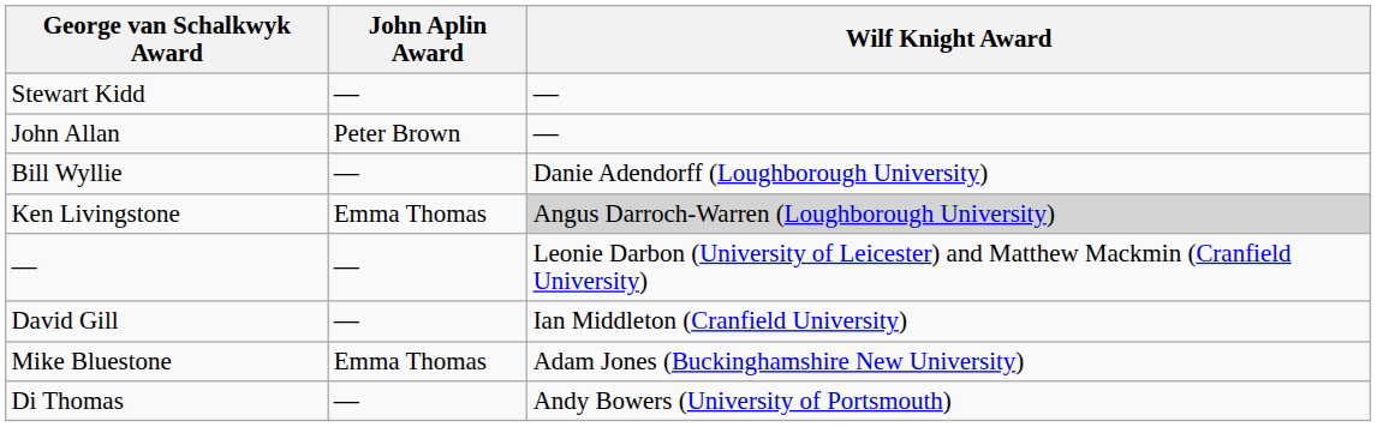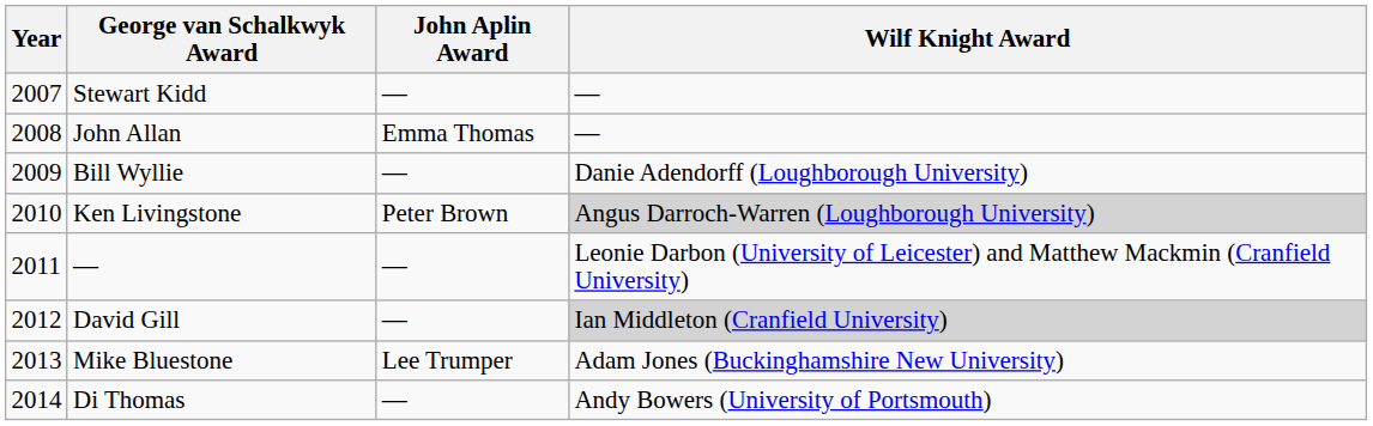+ column: Year | 2007 | 2008 | 2009 | 2010 | 2011 | 2012 | 2013 | 2014
John Allan | John Aplin Award: Peter Brown -> Emma Thomas
Ken Livingstone | John Aplin Award: Emma Thomas -> Peter Brown
David Gill | Wilf Knight Award: no background -> lightgrey background
Mike Bluestone | John Aplin Award: Emma Thomas -> Lee Trumper
